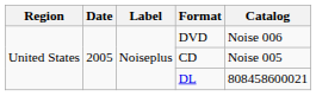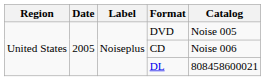DVD | Catalog: Noise 006 -> Noise 005
CD | Catalog: Noise 005 -> Noise 006
